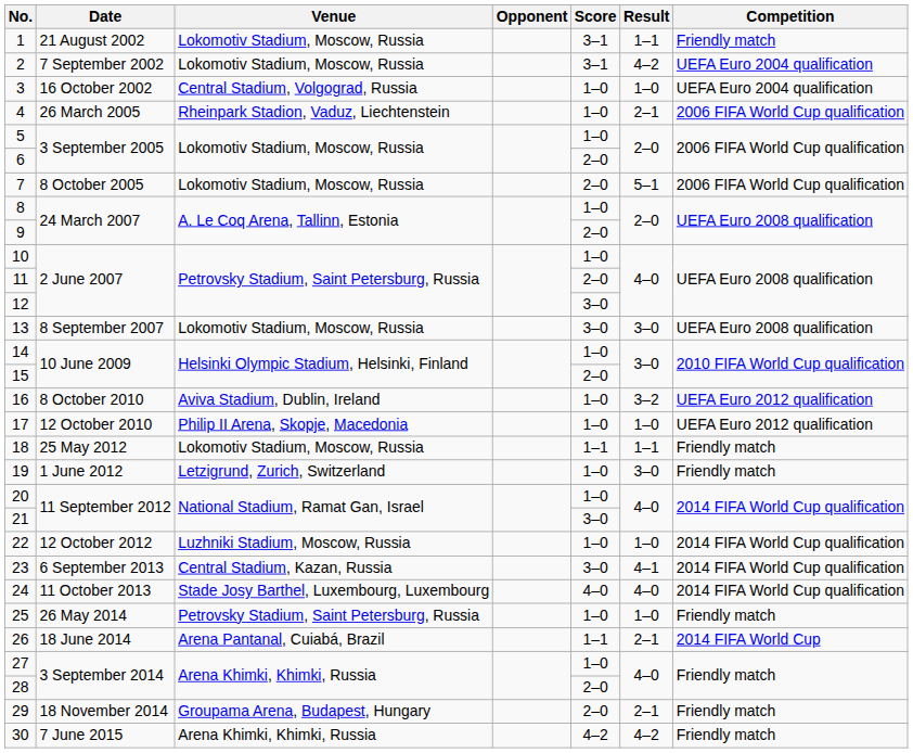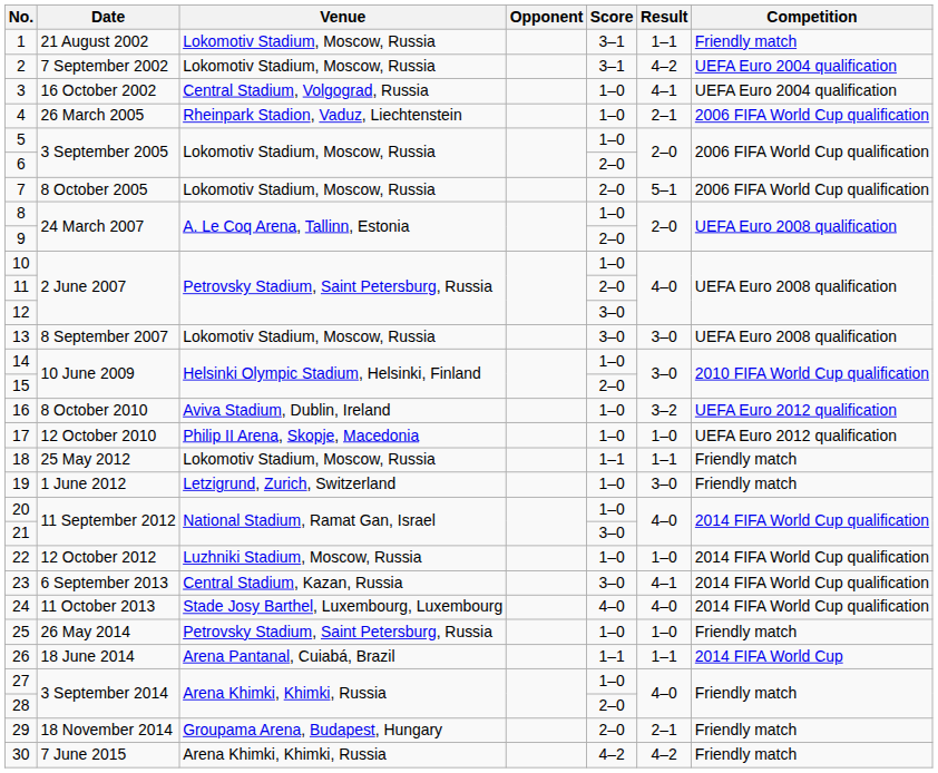3 | Result: 1–0 -> 4–1
26 | Result: 2–1 -> 1–1
